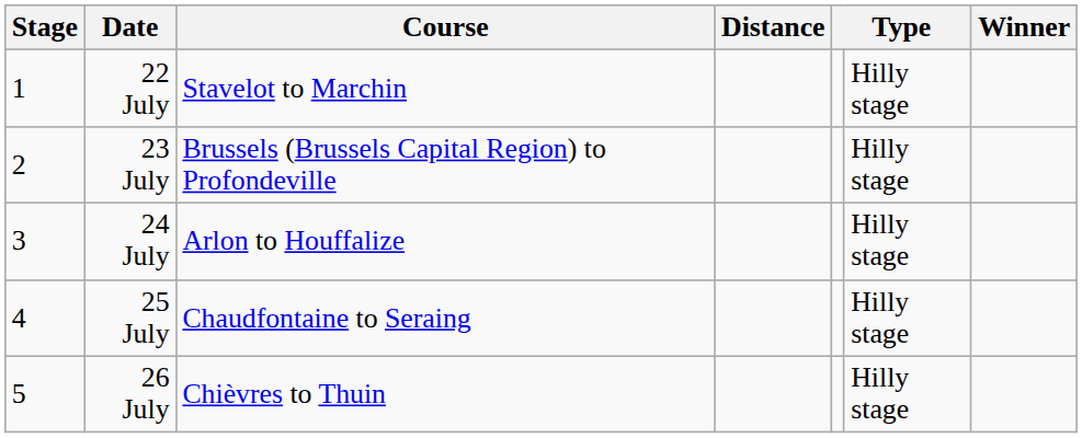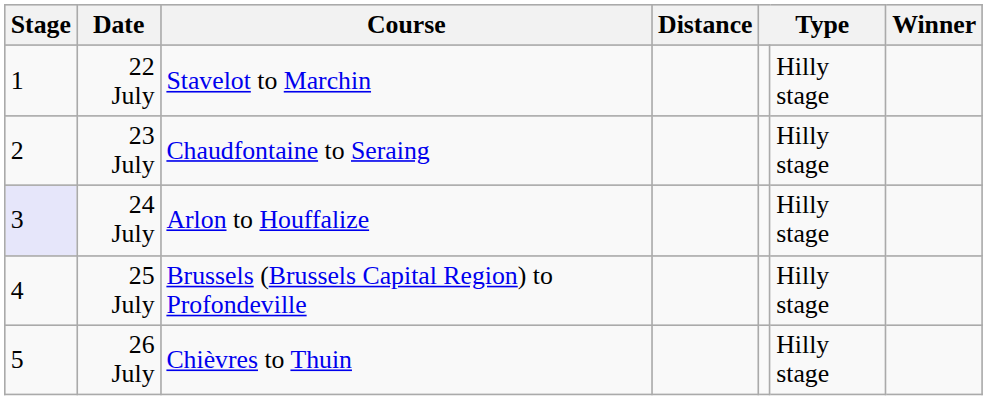23 July | Course: Brussels (Brussels Capital Region) to Profondeville -> Chaudfontaine to Seraing
24 July | Stage: no background -> lavender background
25 July | Course: Chaudfontaine to Seraing -> Brussels (Brussels Capital Region) to Profondeville
